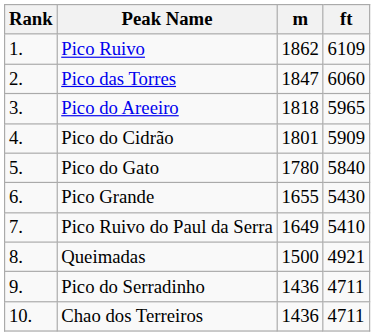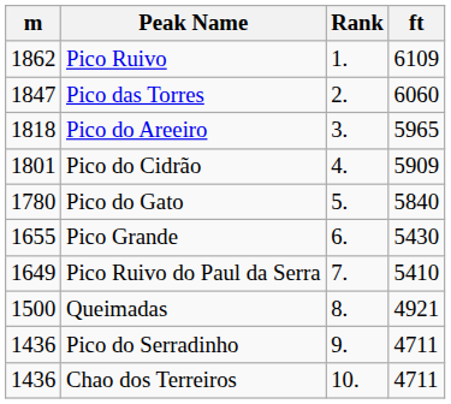columns swapped: Rank <-> m
